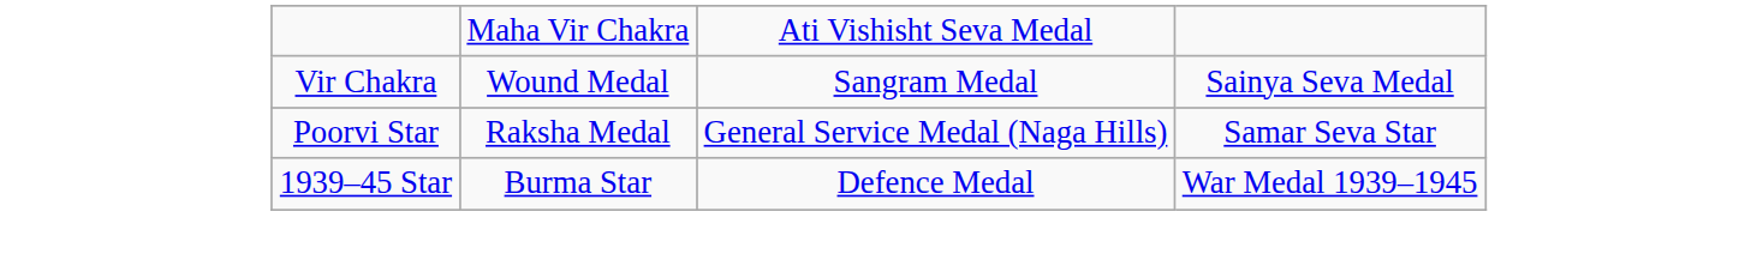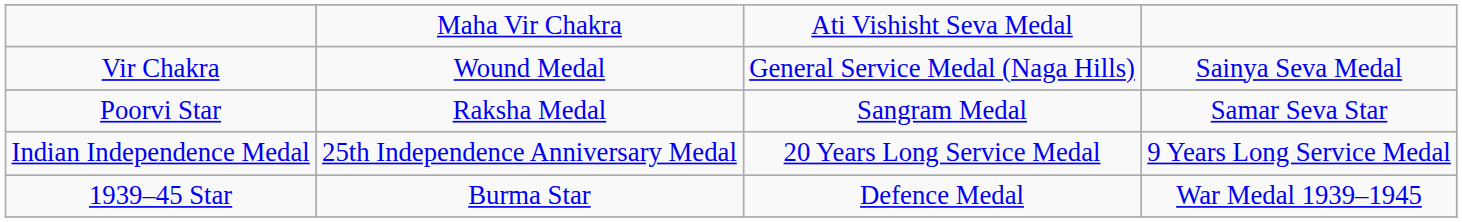Vir Chakra | column 3: Sangram Medal -> General Service Medal (Naga Hills)
Poorvi Star | column 3: General Service Medal (Naga Hills) -> Sangram Medal
+ row: Indian Independence Medal | 25th Independence Anniversary Medal | 20 Years Long Service Medal | 9 Years Long Service Medal
